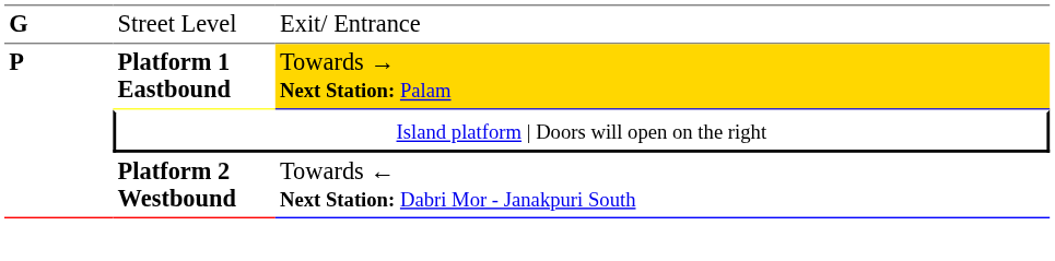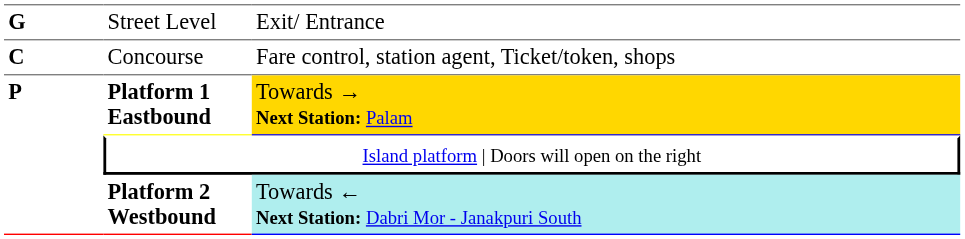+ row: C | Concourse | Fare control, station agent, Ticket/token, shops
Platform 2 Westbound | column 3: no background -> paleturquoise background
